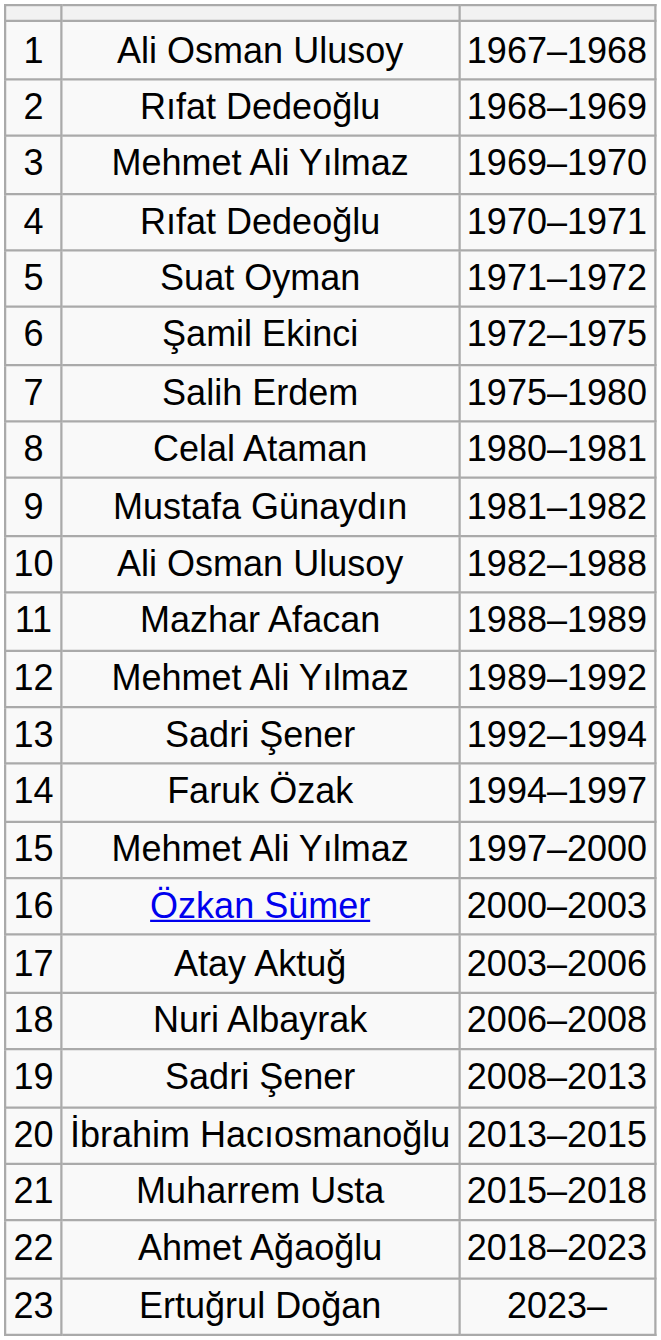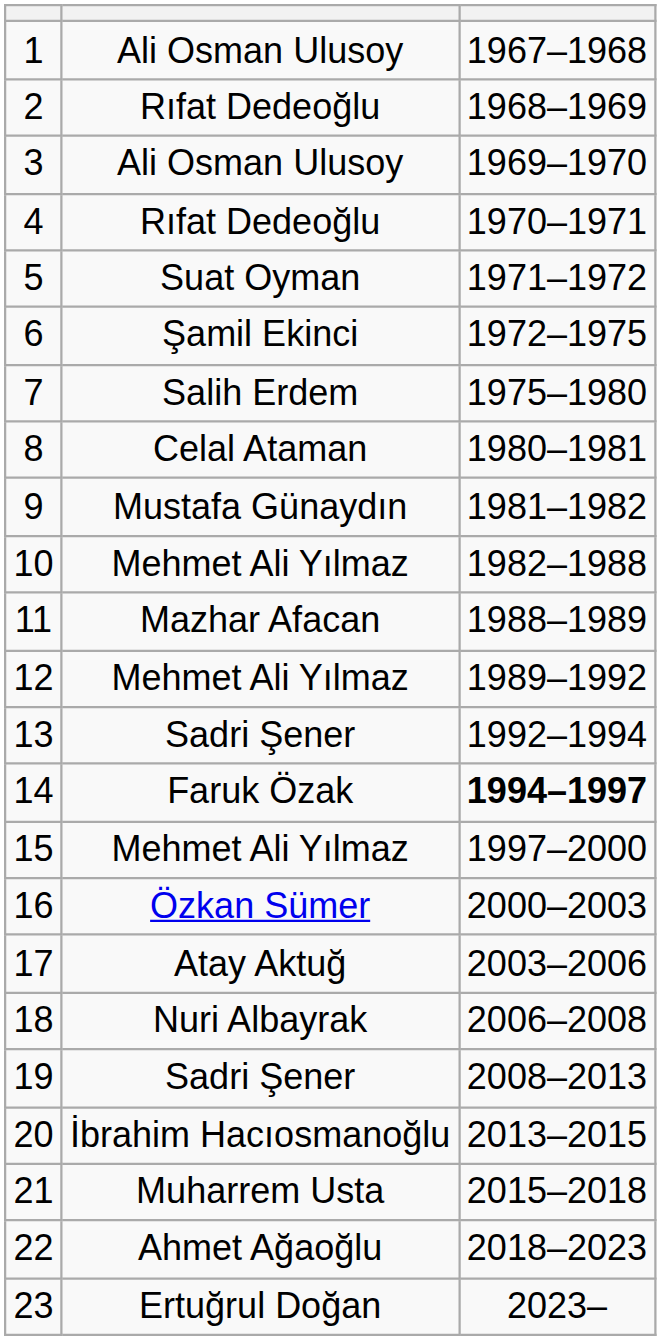3 | column 2: Mehmet Ali Yılmaz -> Ali Osman Ulusoy
10 | column 2: Ali Osman Ulusoy -> Mehmet Ali Yılmaz
14 | column 3: normal -> bold
